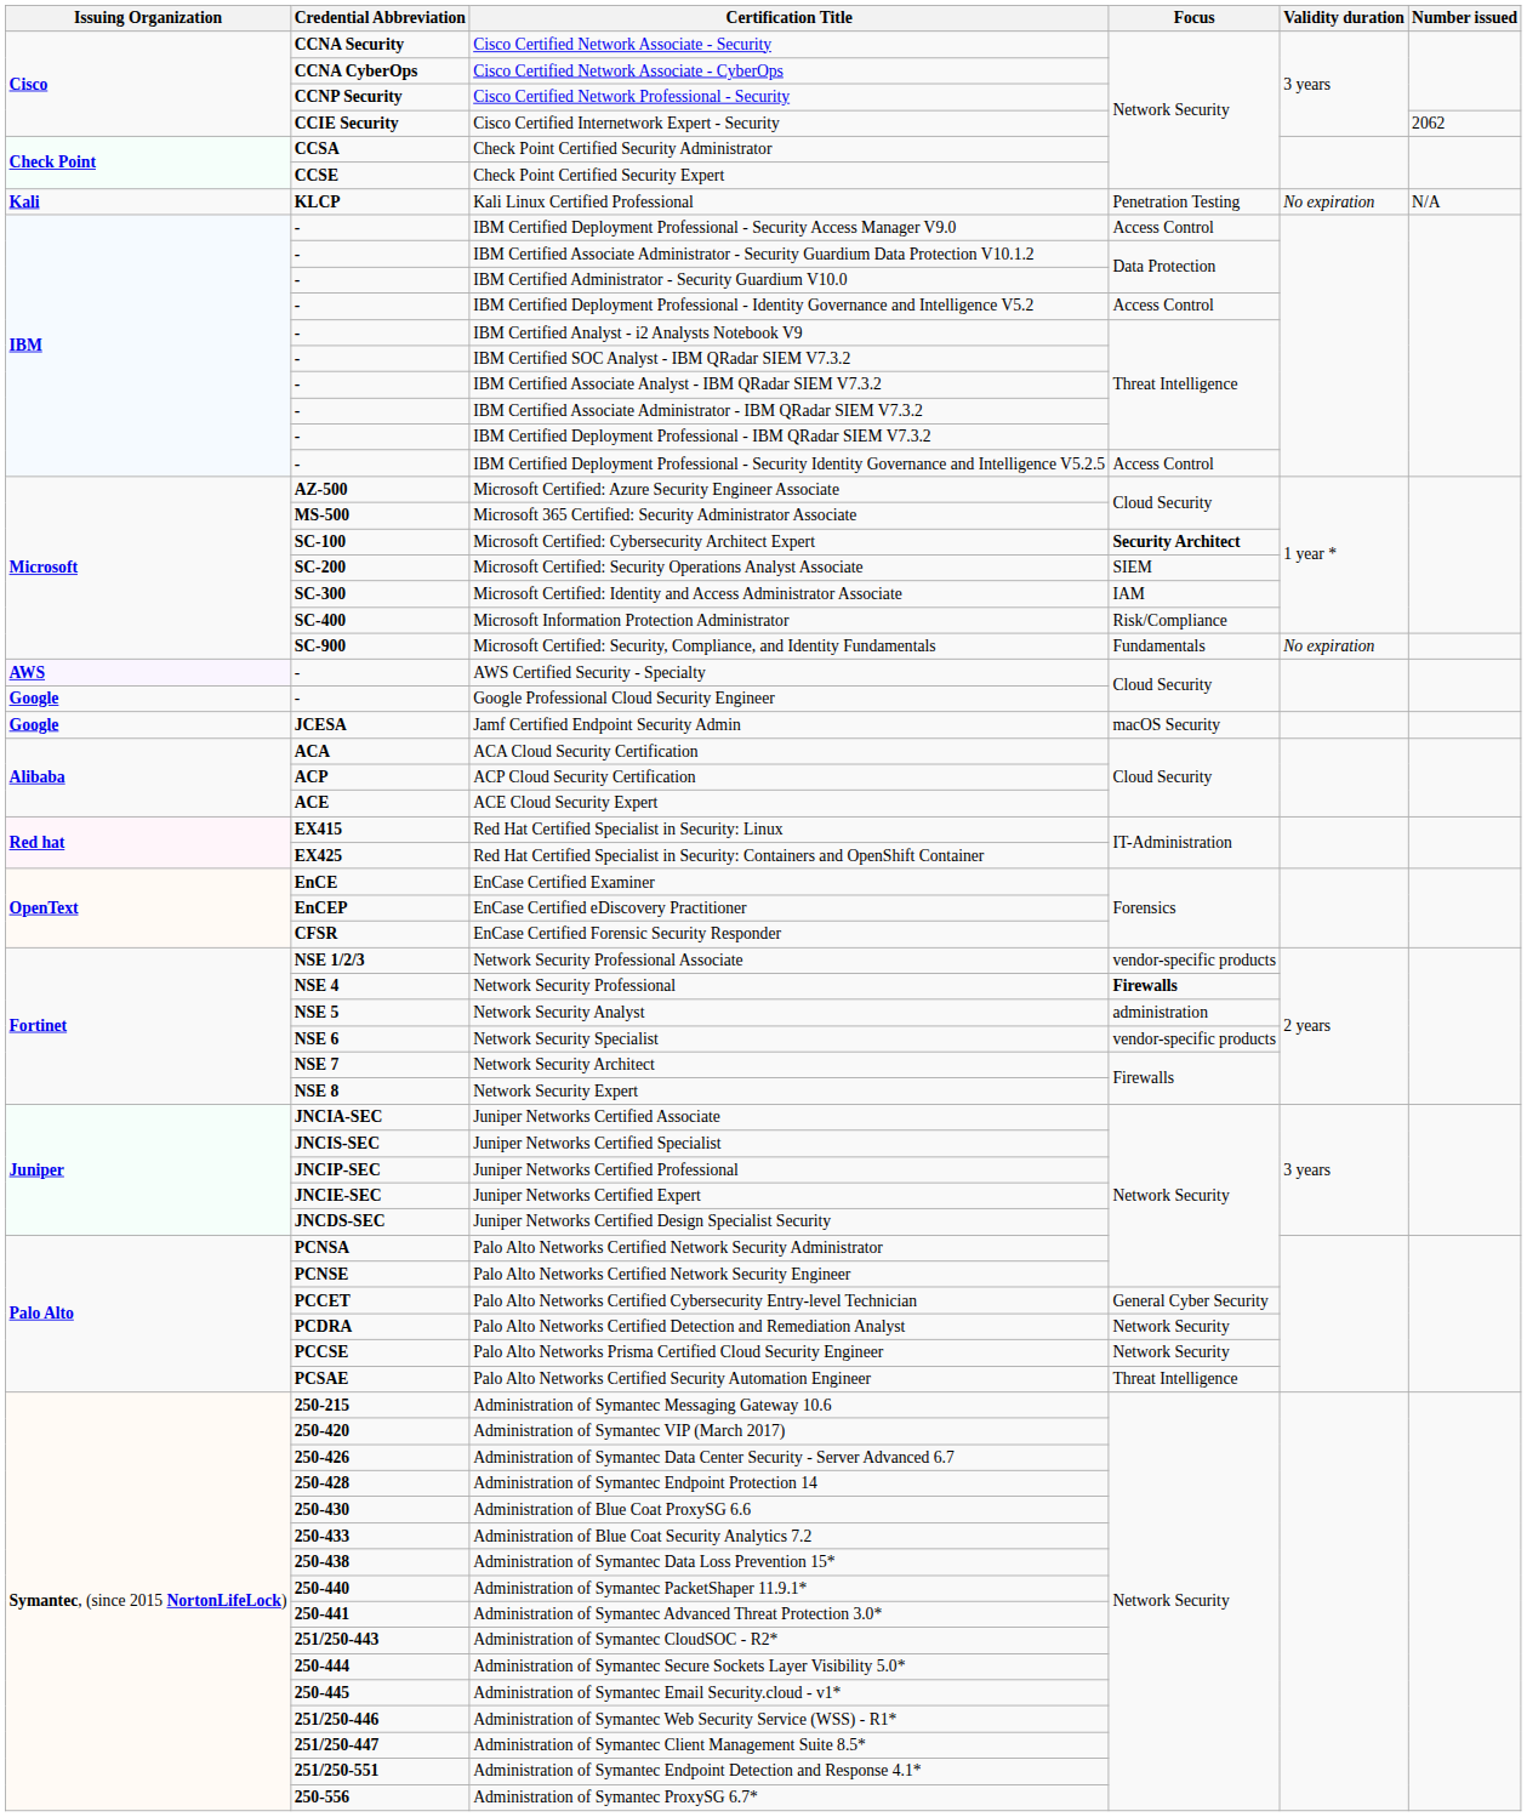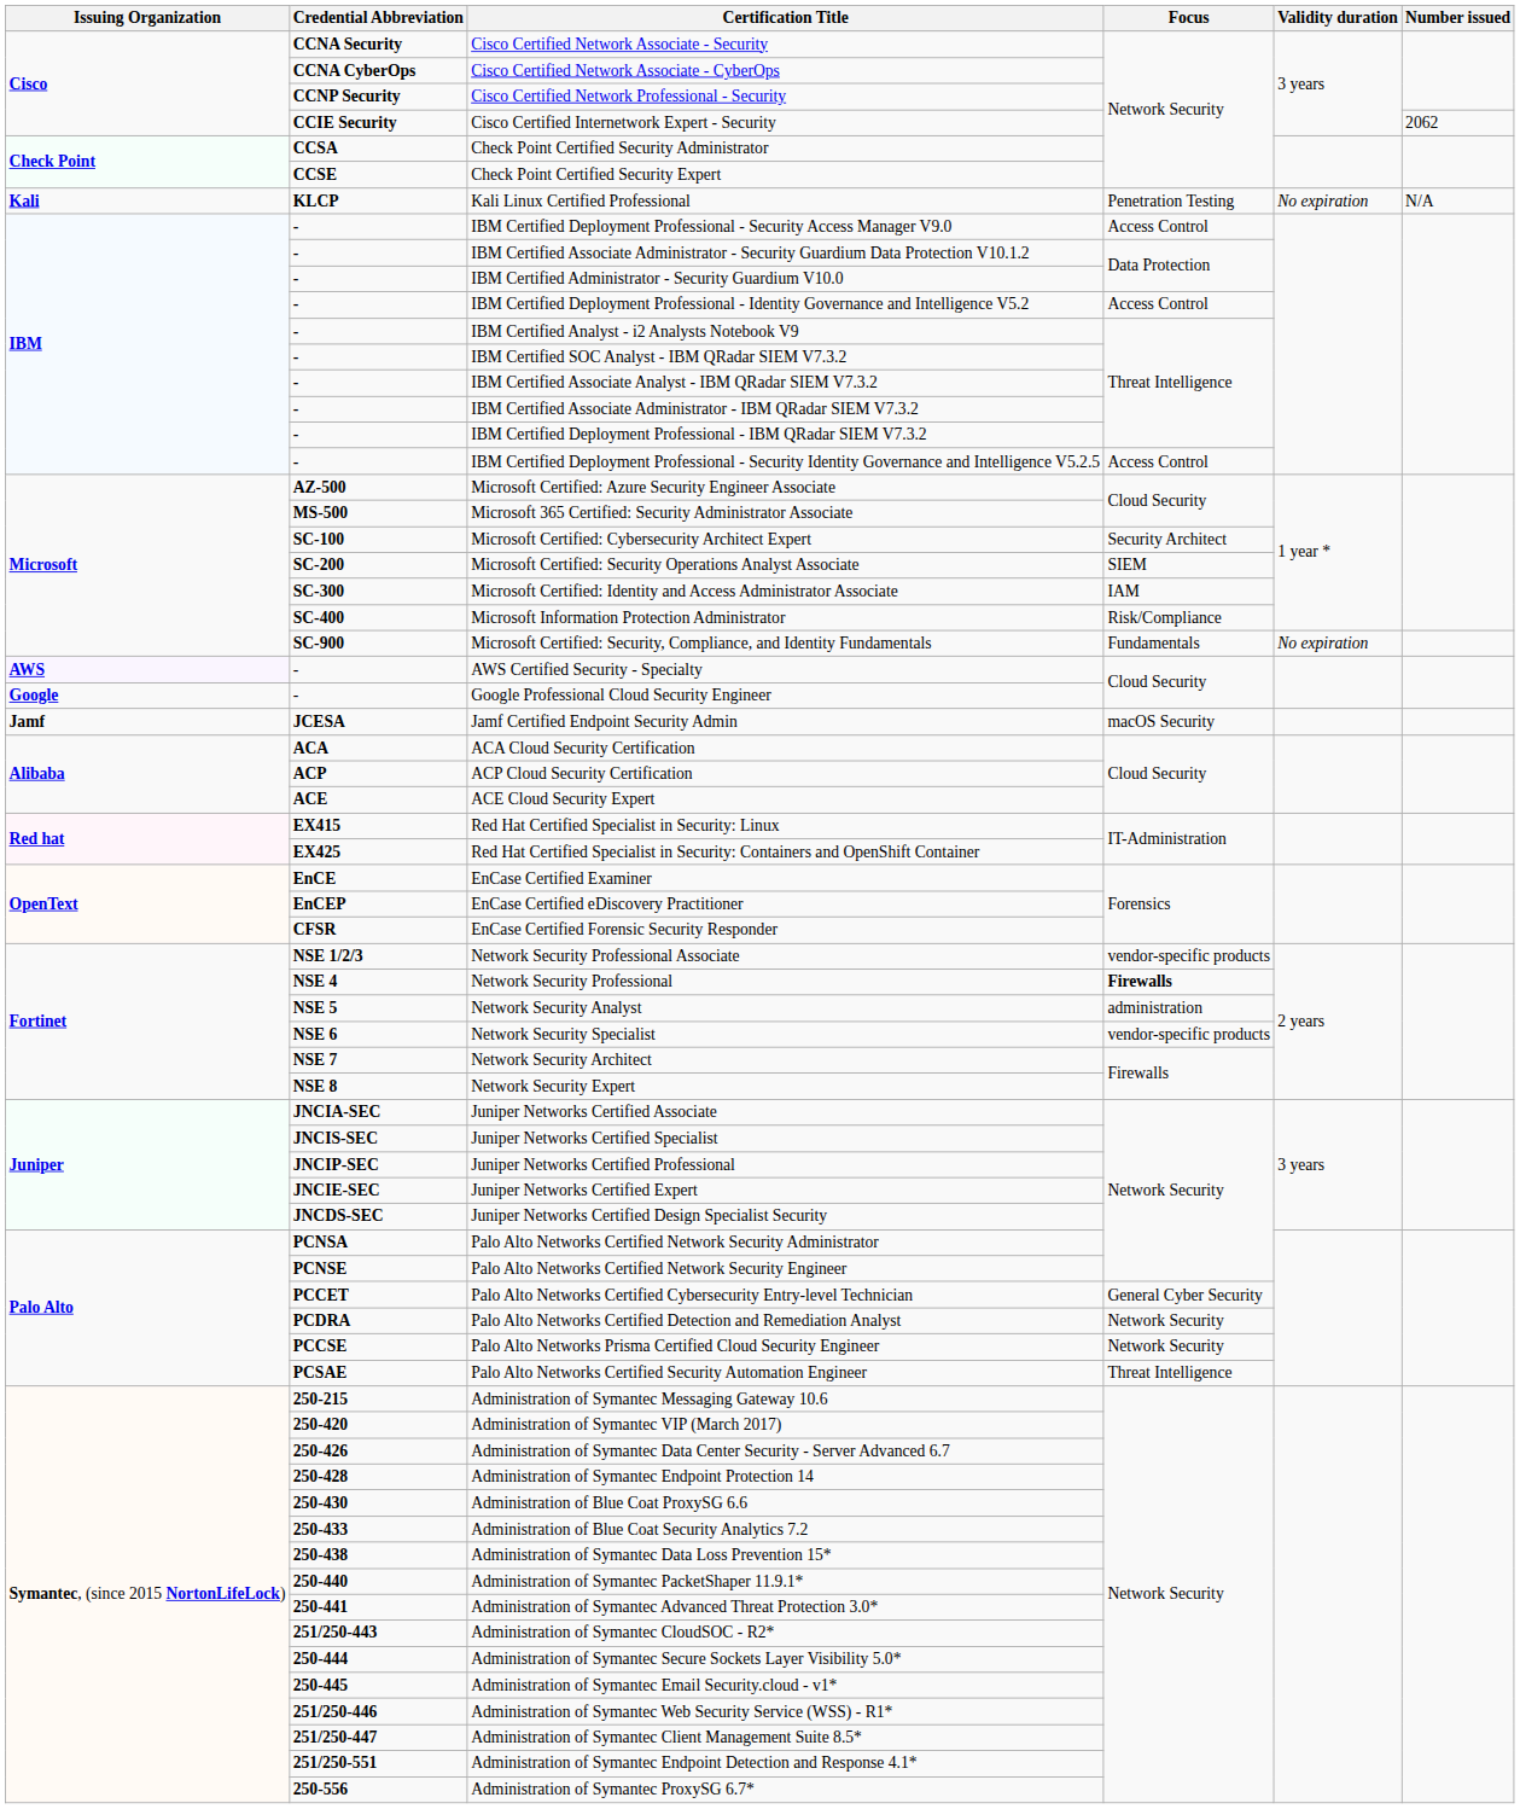Microsoft Certified: Cybersecurity Architect Expert | Focus: bold -> normal
Jamf Certified Endpoint Security Admin | Issuing Organization: Google -> Jamf
